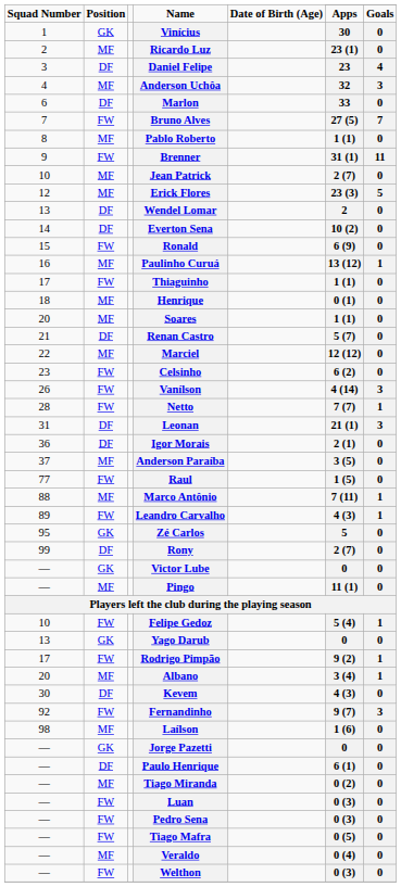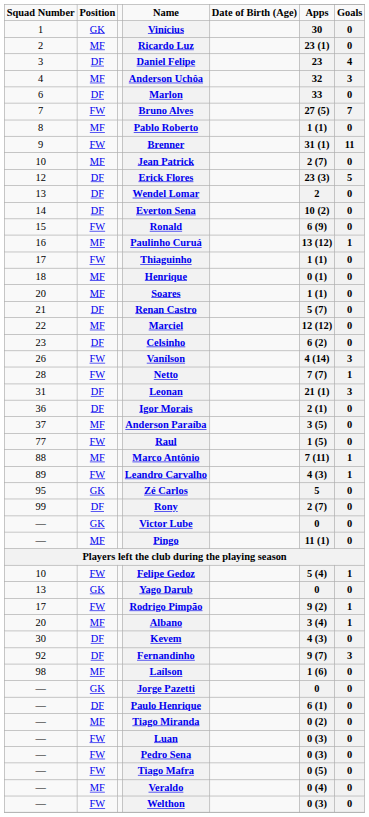Erick Flores | Position: MF -> DF
Celsinho | Position: FW -> DF
Fernandinho | Position: FW -> DF
